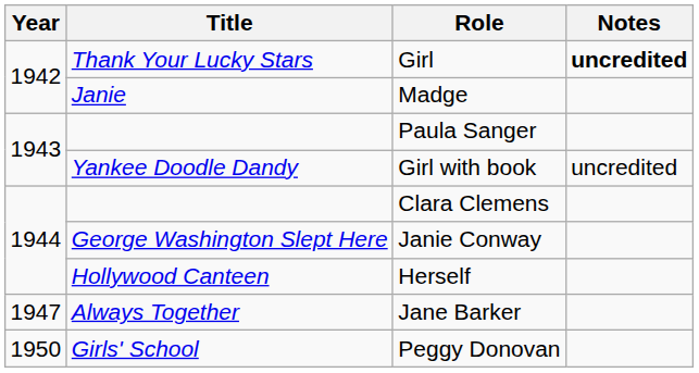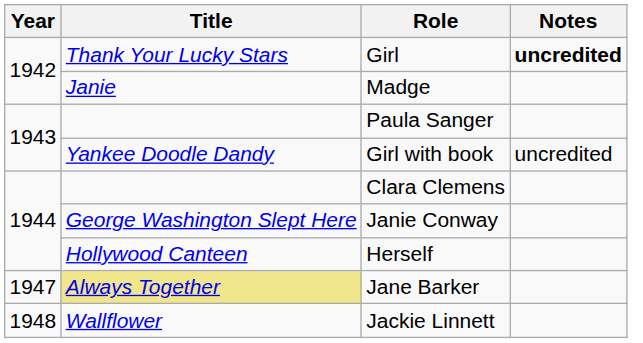Jane Barker | Title: no background -> khaki background
+ row: 1948 | Wallflower | Jackie Linnett
- row: 1950 | Girls' School | Peggy Donovan
